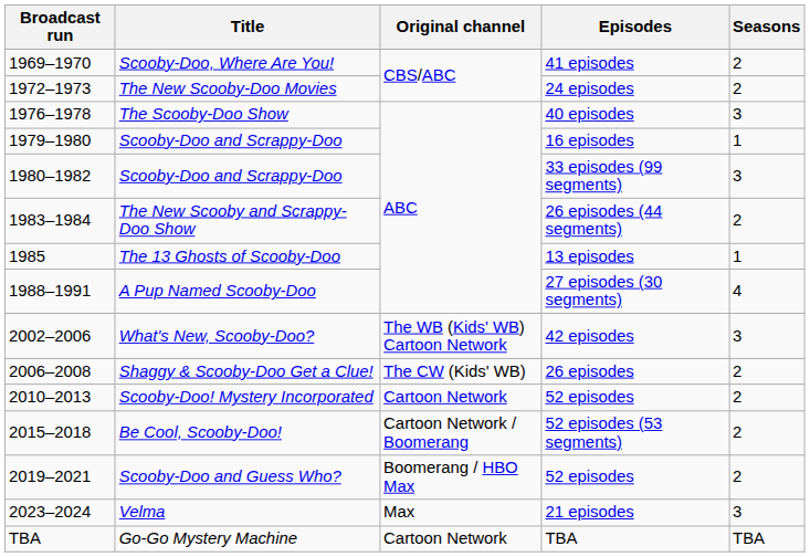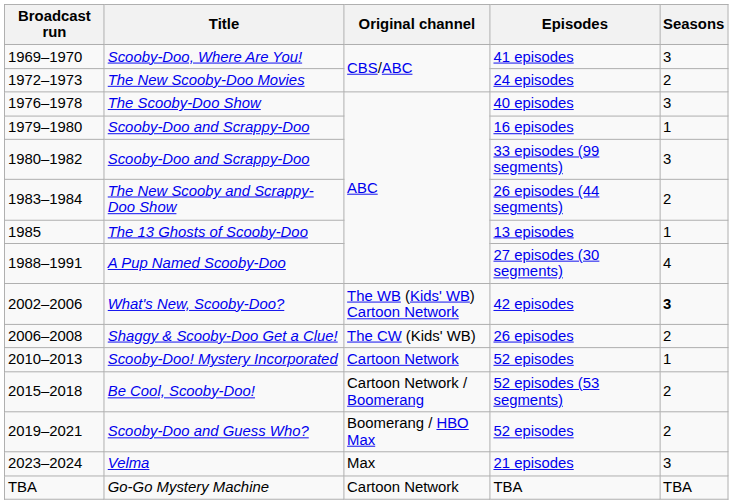Scooby-Doo, Where Are You! | Seasons: 2 -> 3
What's New, Scooby-Doo? | Seasons: normal -> bold
Scooby-Doo! Mystery Incorporated | Seasons: 2 -> 1
